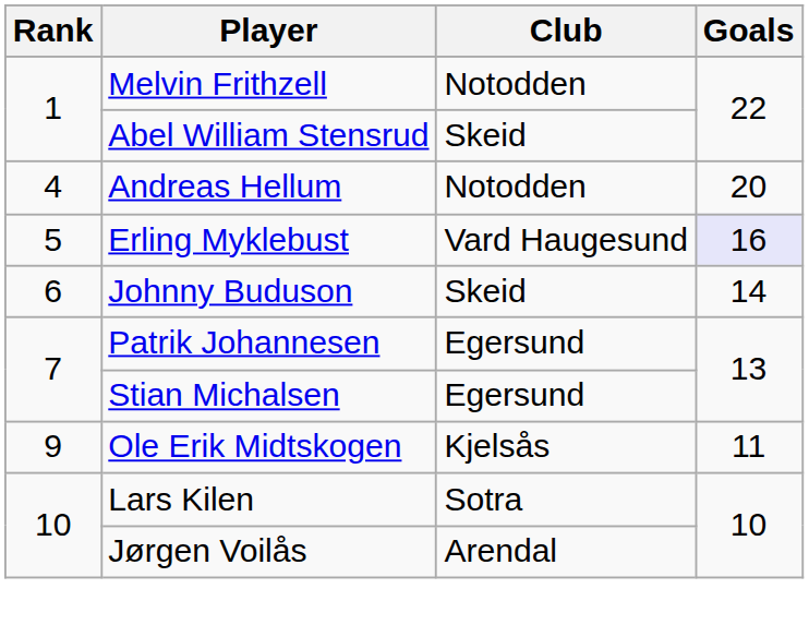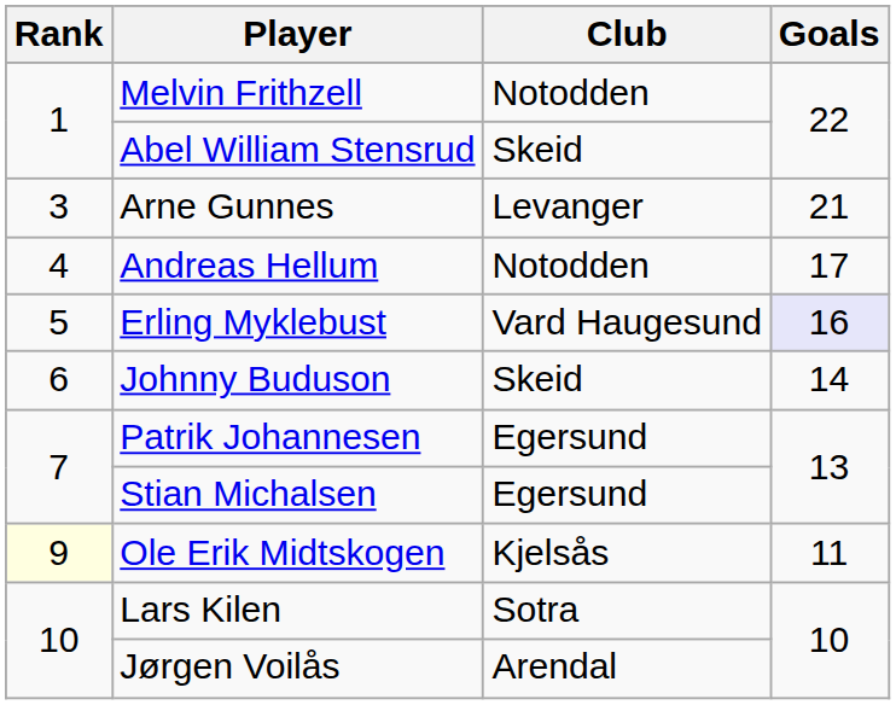+ row: 3 | Arne Gunnes | Levanger | 21
Andreas Hellum | Goals: 20 -> 17
Ole Erik Midtskogen | Rank: no background -> lightyellow background
